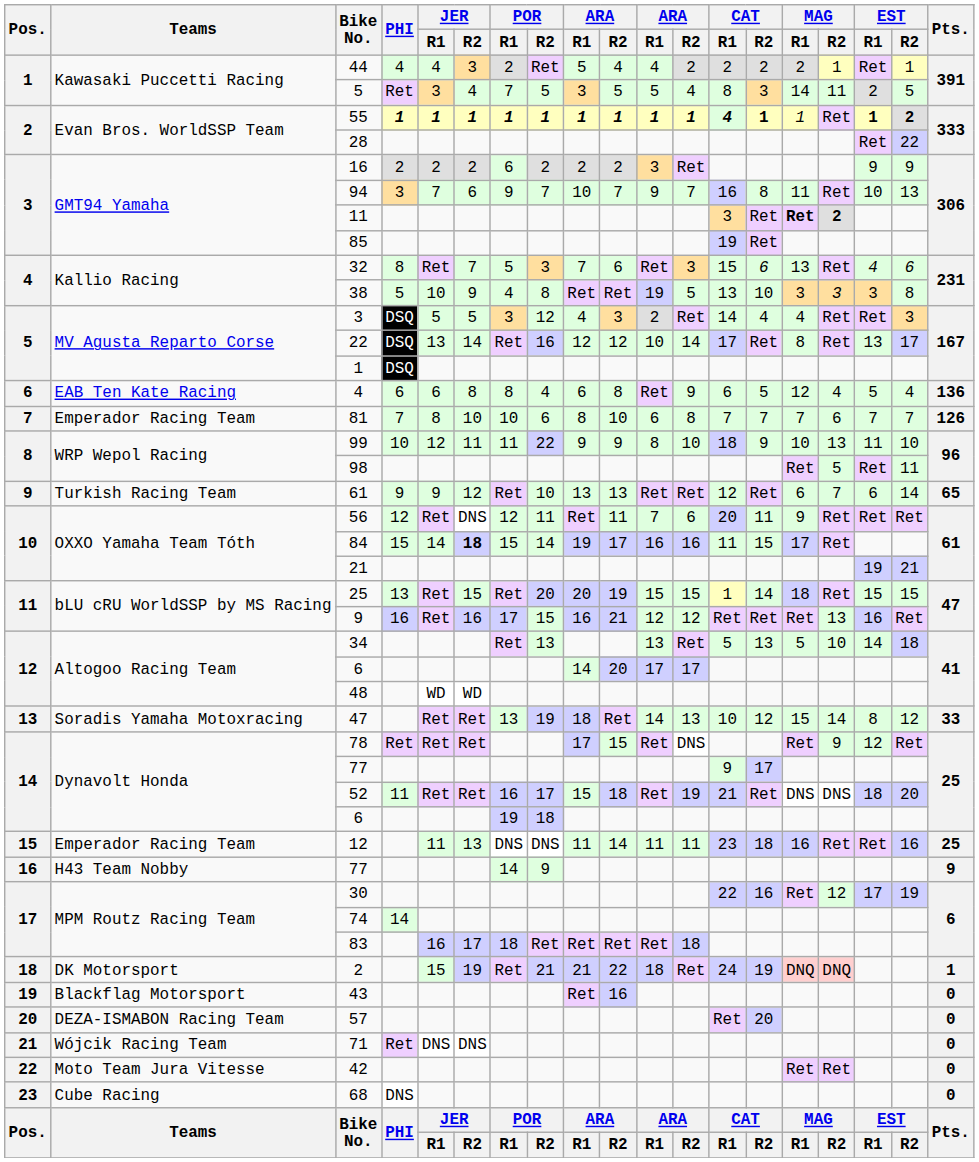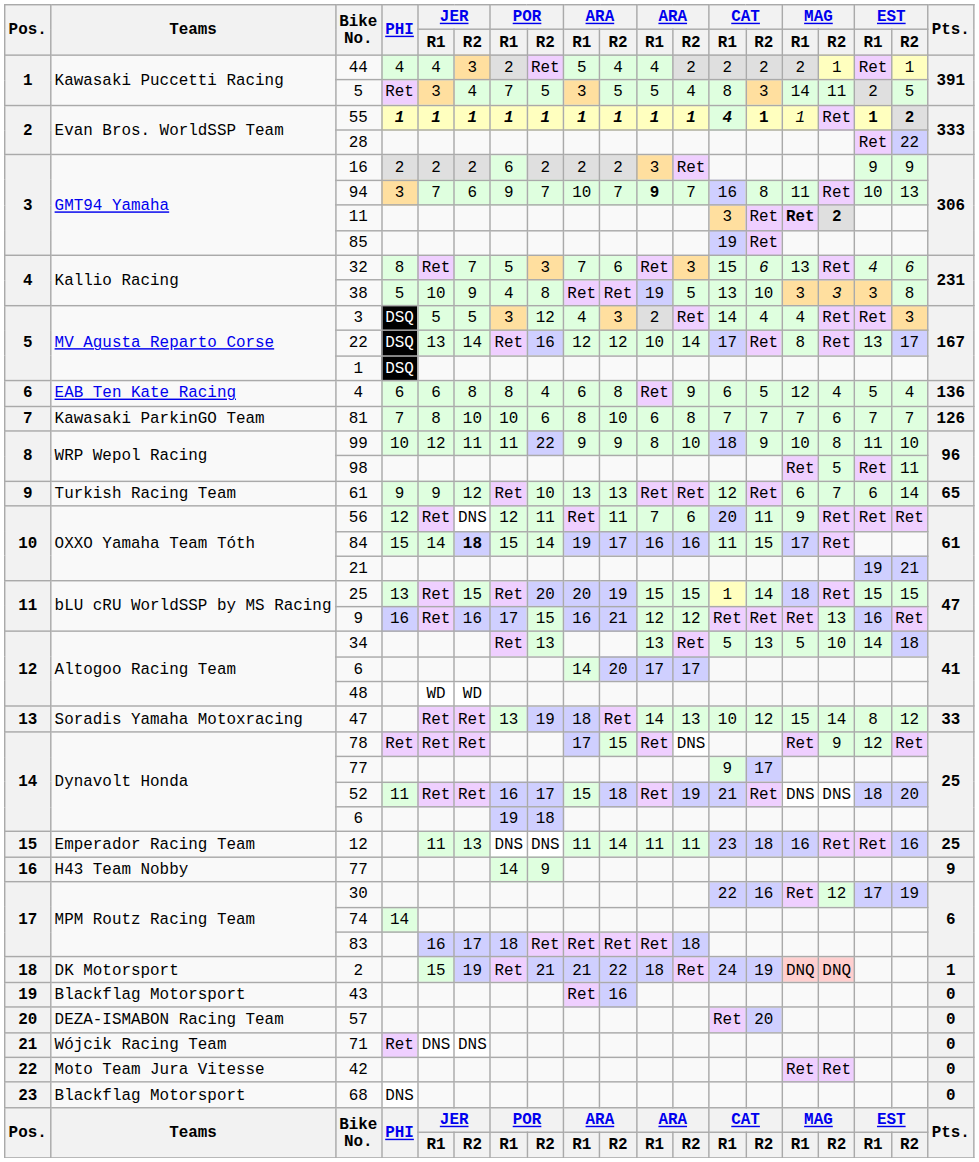94 | column 11: normal -> bold
81 | Teams: Emperador Racing Team -> Kawasaki ParkinGO Team
99 | MAG / R2: 13 -> 8
68 | Teams: Cube Racing -> Blackflag Motorsport
